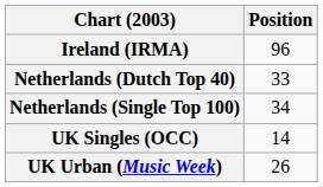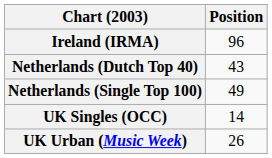Netherlands (Dutch Top 40) | Position: 33 -> 43
Netherlands (Single Top 100) | Position: 34 -> 49
